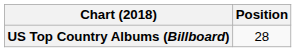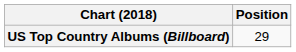US Top Country Albums (Billboard) | Position: 28 -> 29
